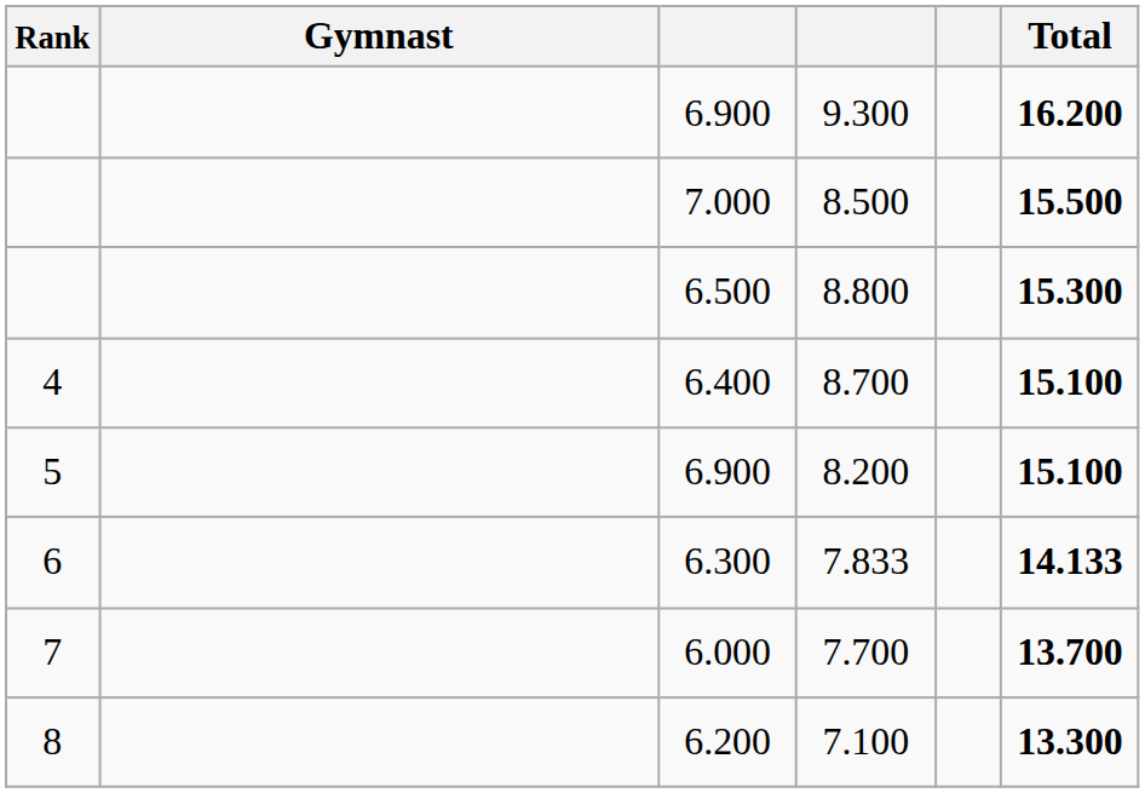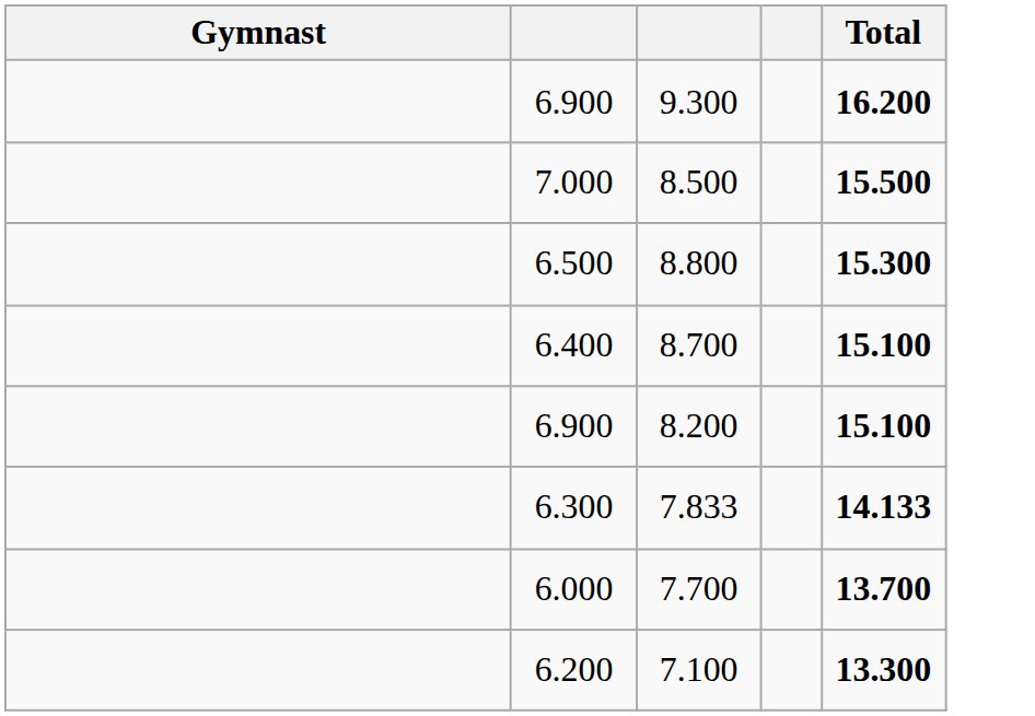- column: Rank | 4 | 5 | 6 | 7 | 8
